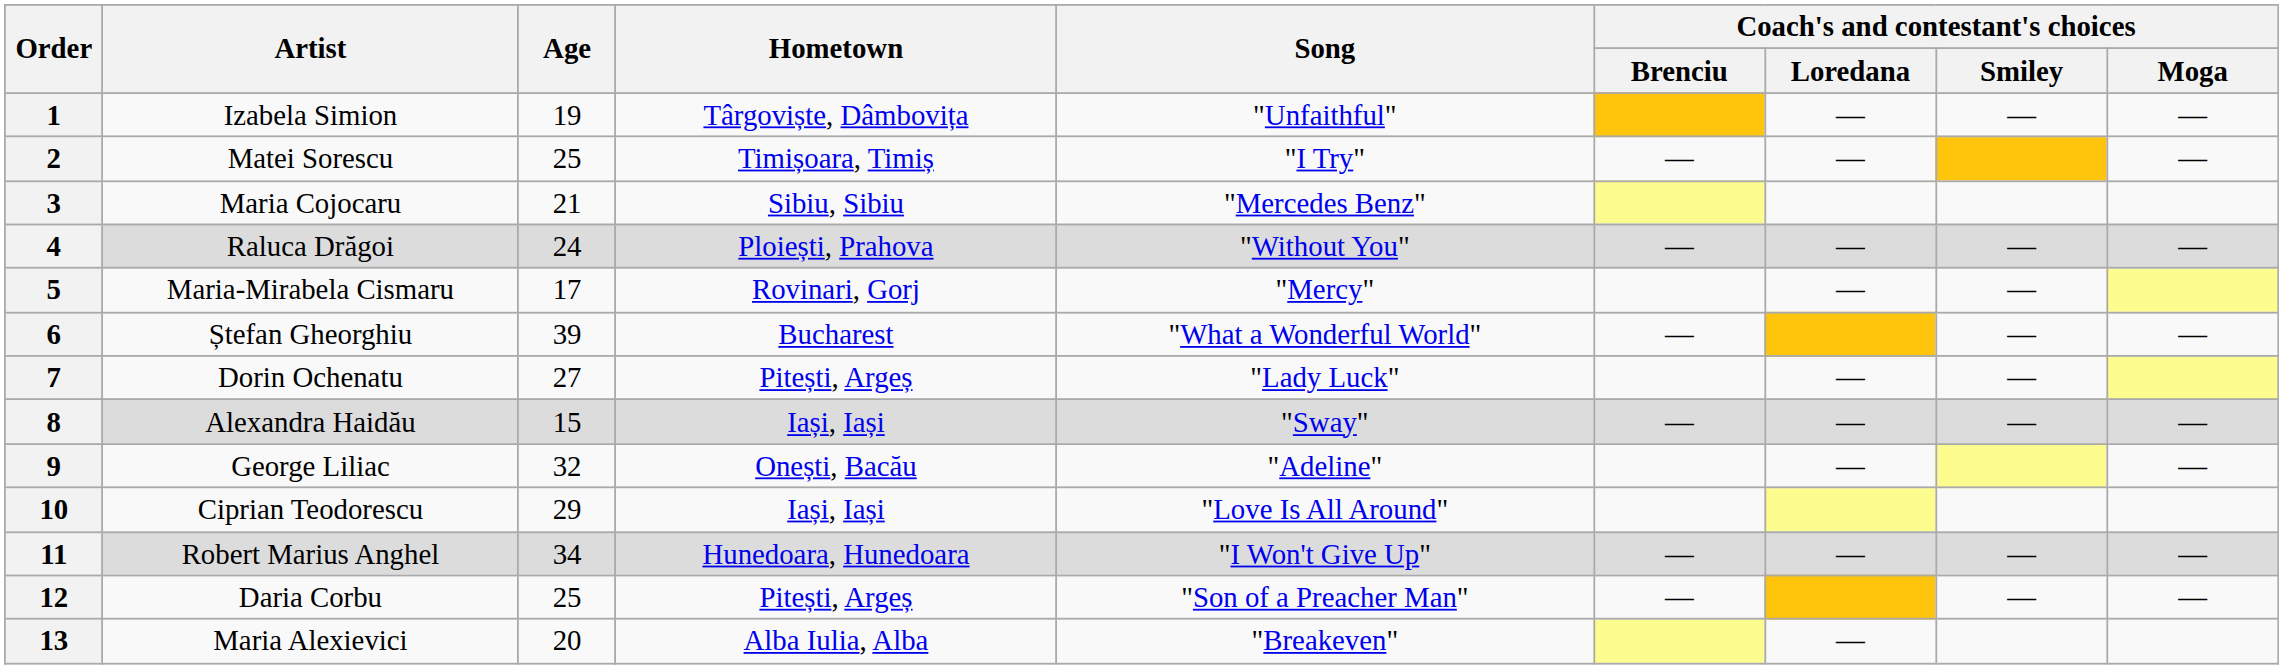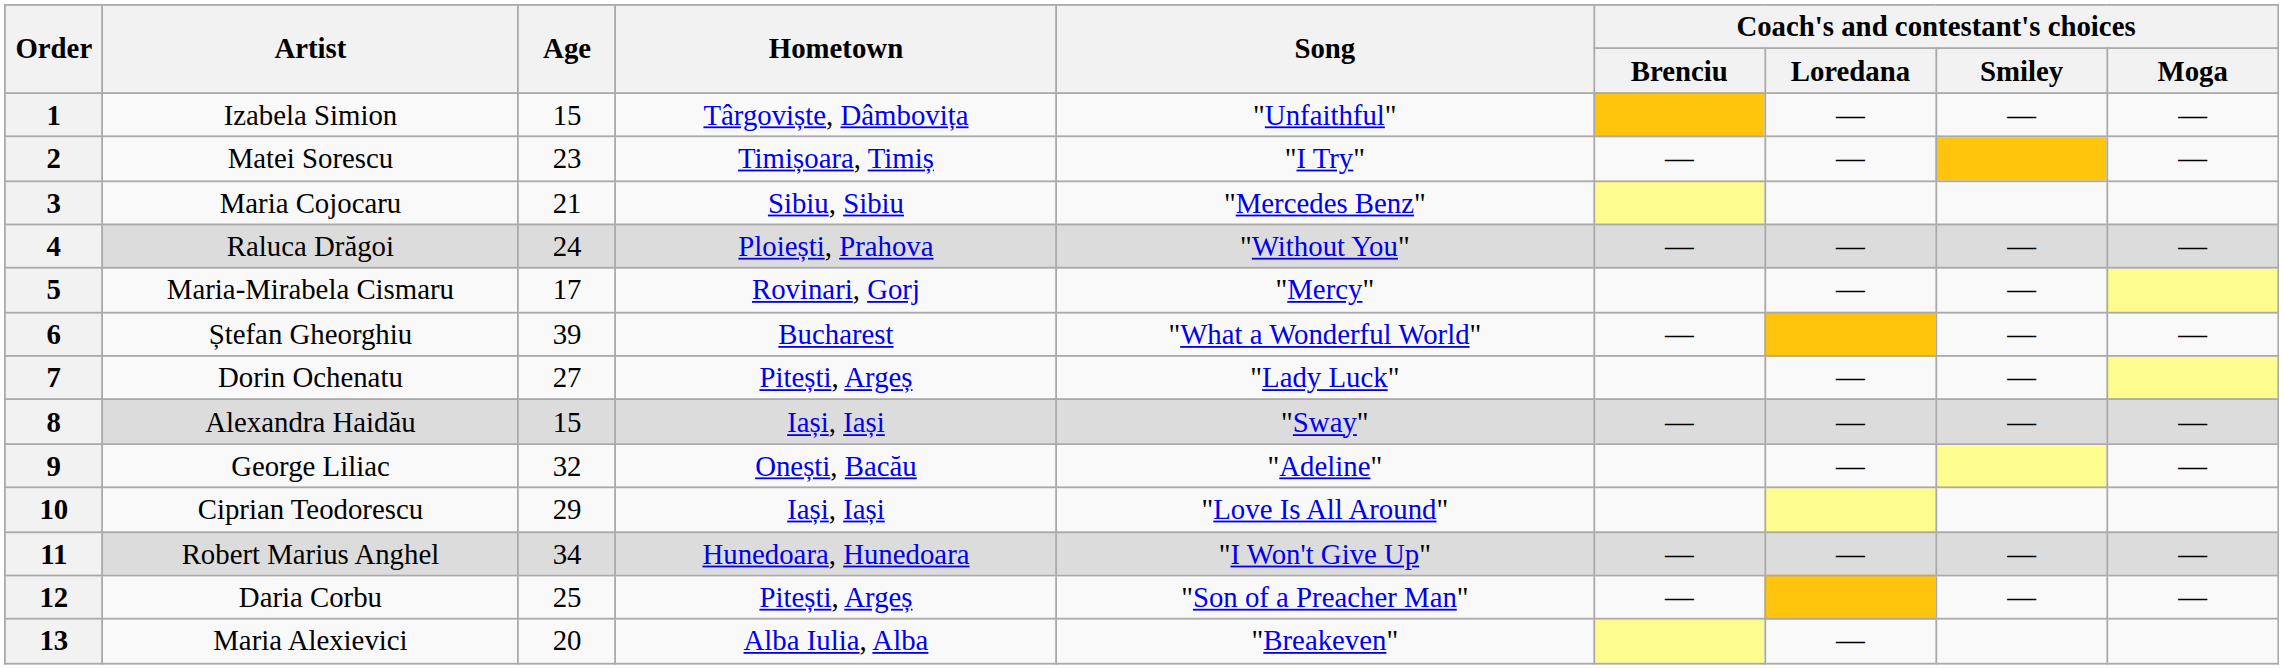1 | Age: 19 -> 15
2 | Age: 25 -> 23
